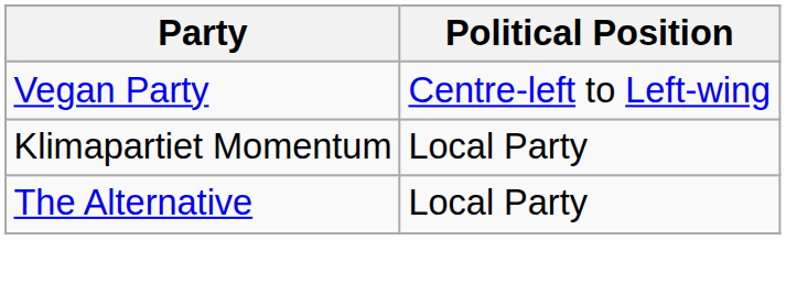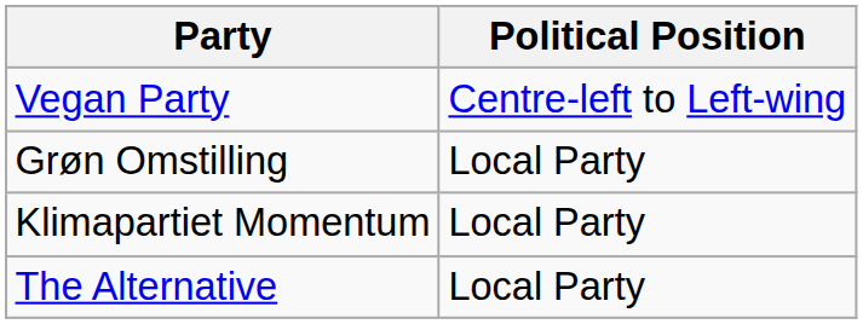+ row: Grøn Omstilling | Local Party
